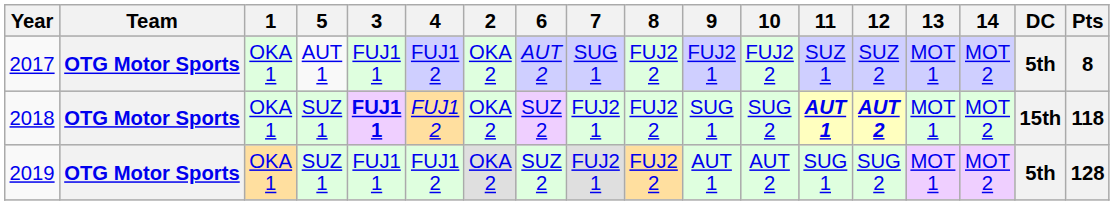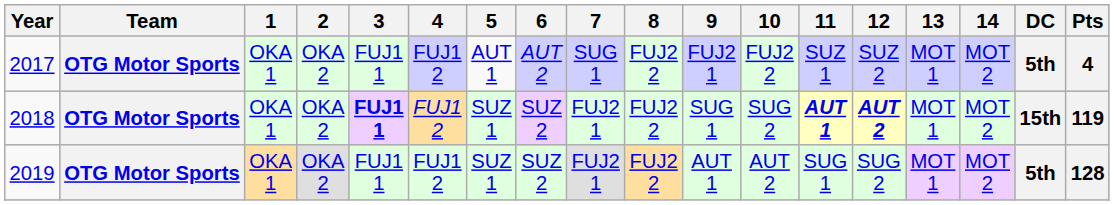columns swapped: 2 <-> 5
2017 | Pts: 8 -> 4
2018 | Pts: 118 -> 119
